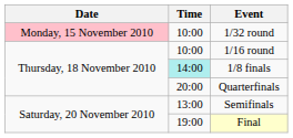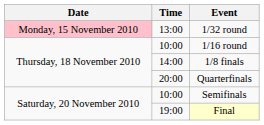1/32 round | Time: 10:00 -> 13:00
1/8 finals | Time: paleturquoise background -> no background
Semifinals | Time: 13:00 -> 10:00
